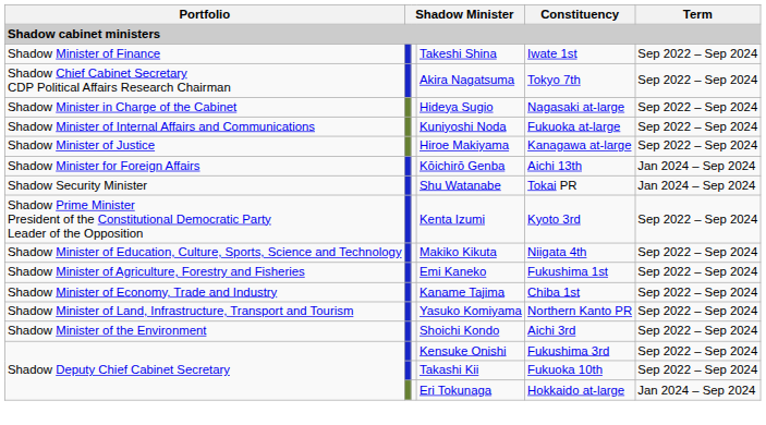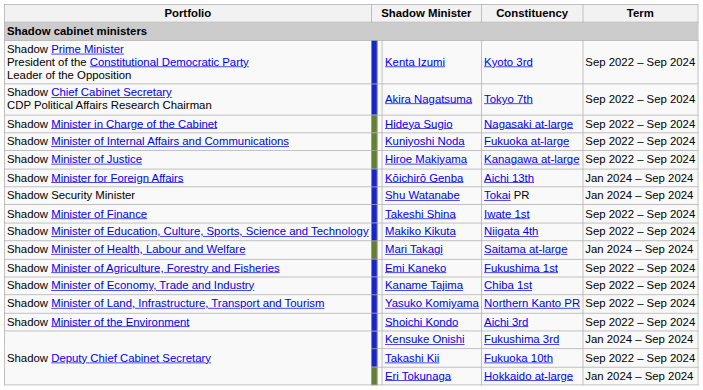rows swapped: Kenta Izumi <-> Takeshi Shina
+ row: Shadow Minister of Health, Labour and Welfare | Mari Takagi | Saitama at-large | Jan 2024 – Sep 2024
Kensuke Onishi | Term: Sep 2022 – Sep 2024 -> Jan 2024 – Sep 2024
